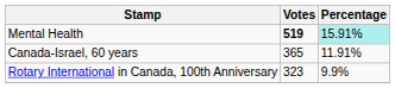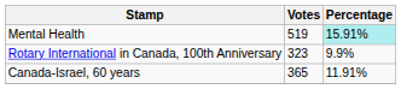Mental Health | Votes: bold -> normal
rows swapped: Canada-Israel, 60 years <-> Rotary International in Canada, 100th Anniversary
